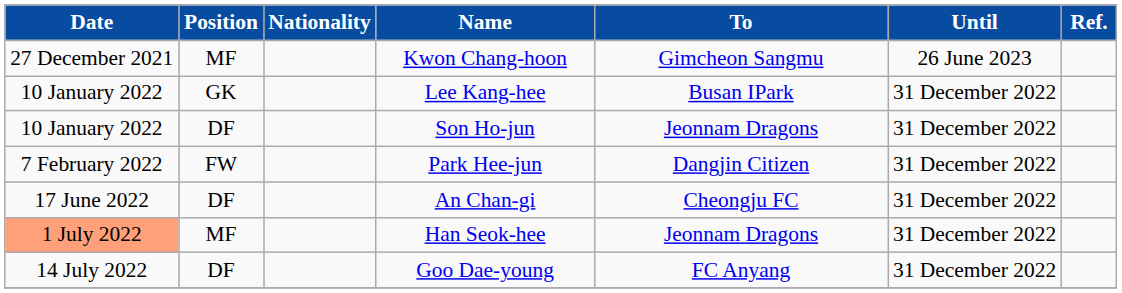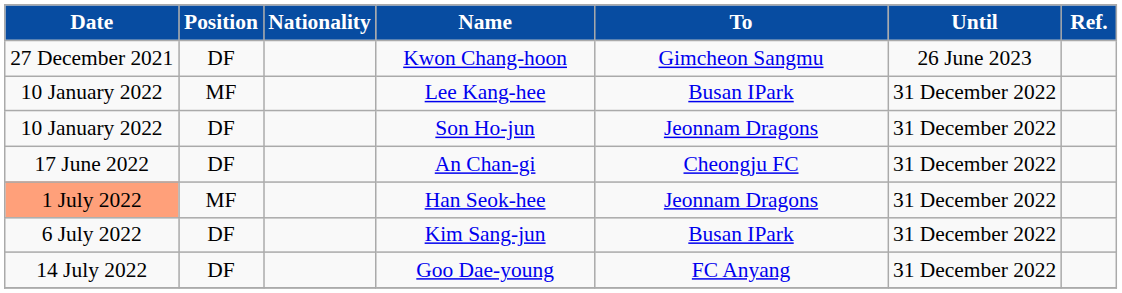Kwon Chang-hoon | Position: MF -> DF
Lee Kang-hee | Position: GK -> MF
- row: 7 February 2022 | FW | Park Hee-jun | Dangjin Citizen | 31 December 2022
+ row: 6 July 2022 | DF | Kim Sang-jun | Busan IPark | 31 December 2022
